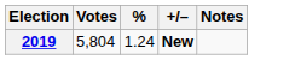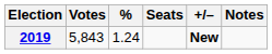+ column: Seats
2019 | Votes: 5,804 -> 5,843
